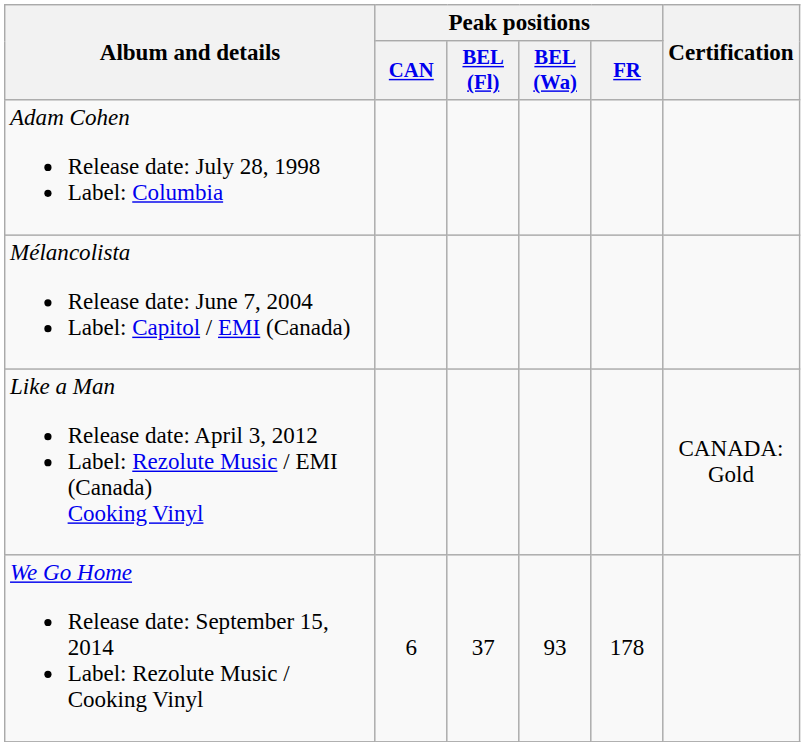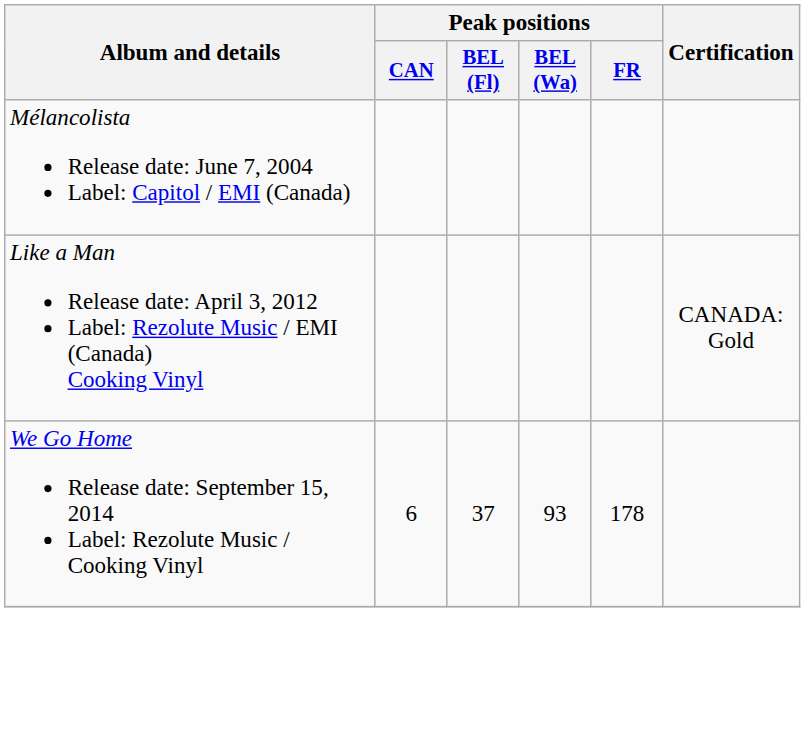- row: Adam Cohen Release date: July 28, 1998 Label: Columbia
